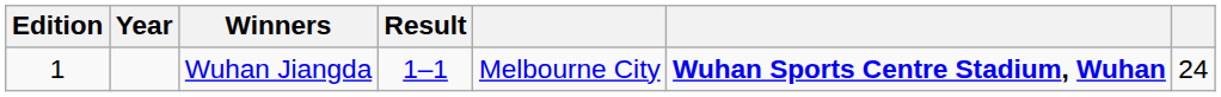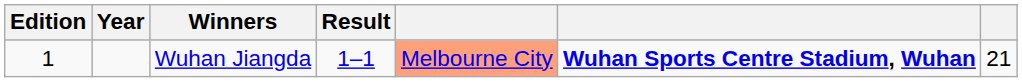Wuhan Jiangda | column 5: no background -> lightsalmon background
Wuhan Jiangda | column 7: 24 -> 21
